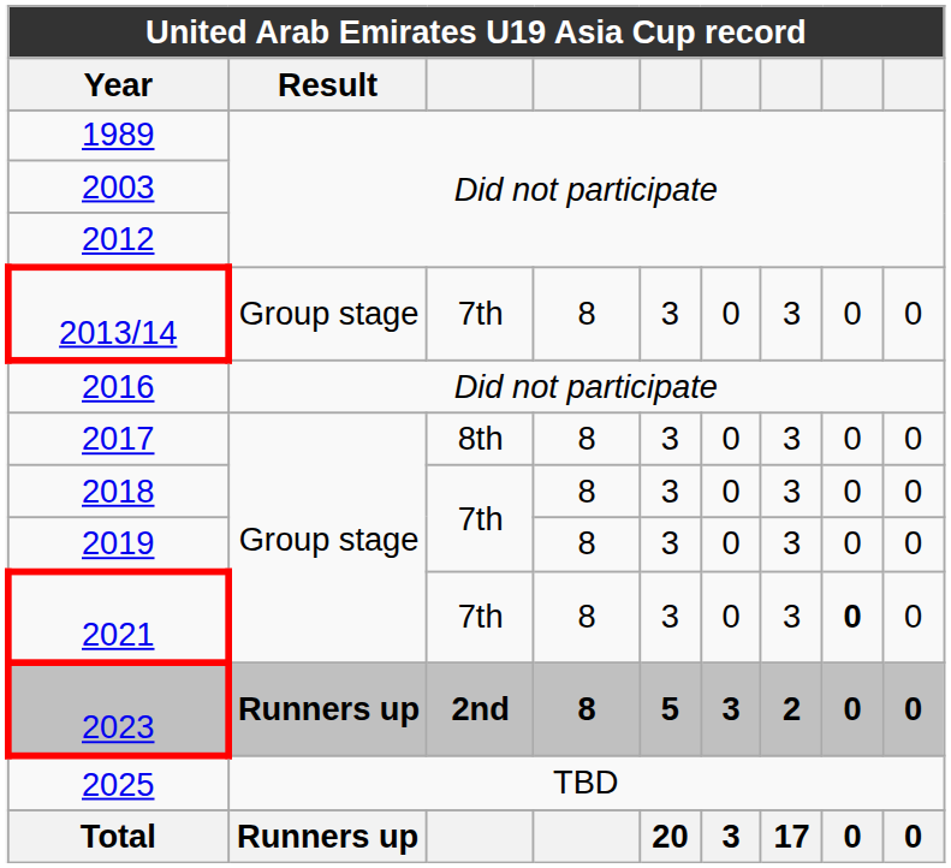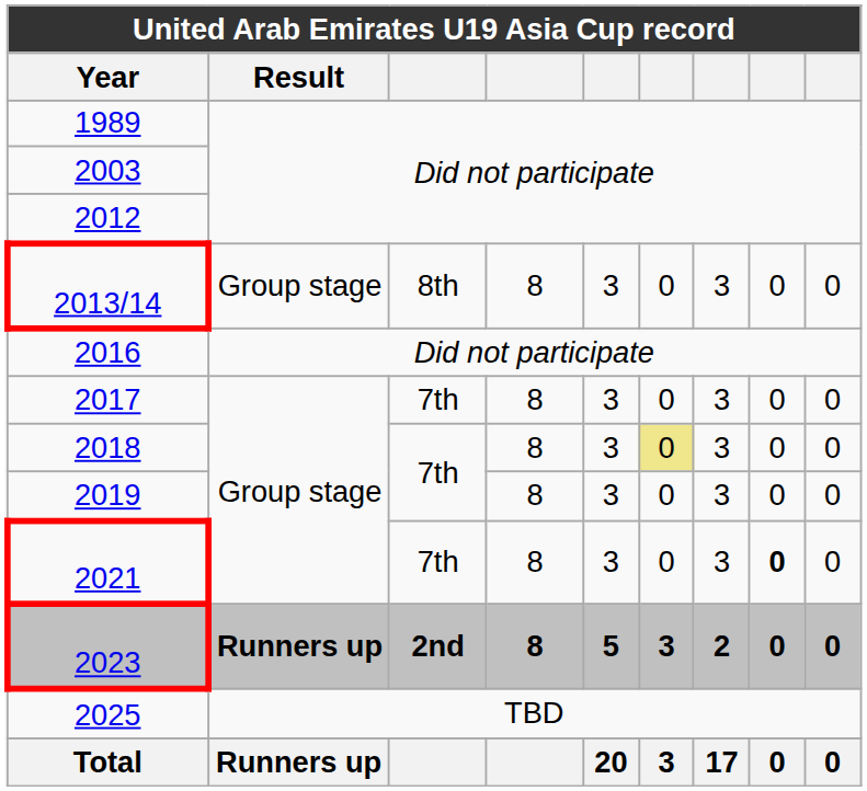2013/14 | column 3: 7th -> 8th
2017 | column 3: 8th -> 7th
2018 | column 6: no background -> khaki background
